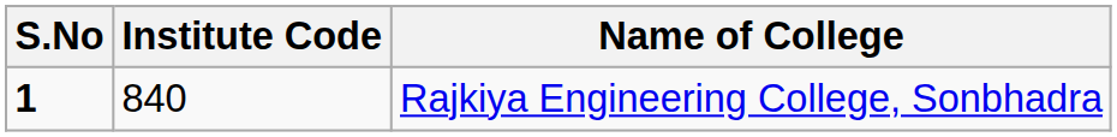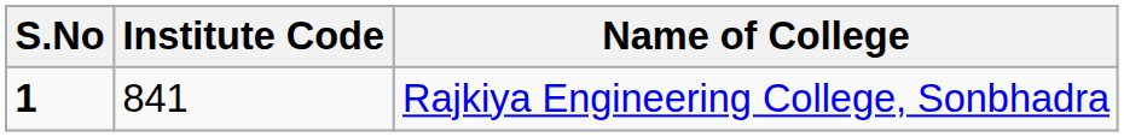Rajkiya Engineering College, Sonbhadra | Institute Code: 840 -> 841
